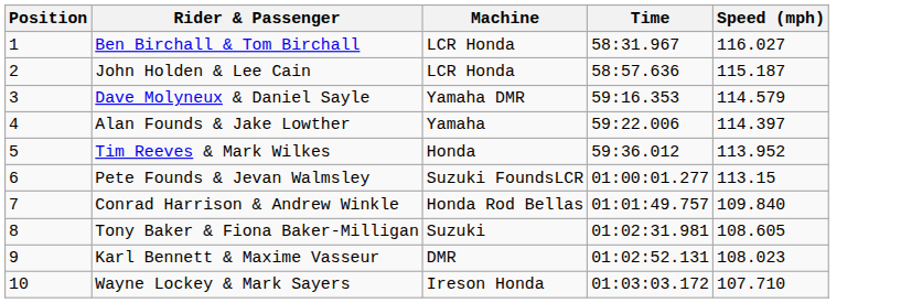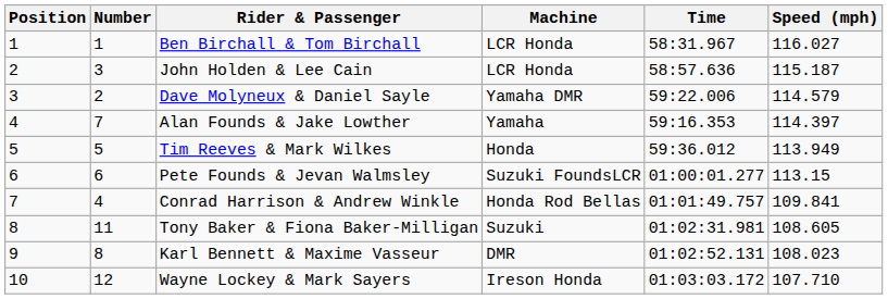+ column: Number | 1 | 3 | 2 | 7 | 5 | 6 | 4 | 11 | 8 | 12
Dave Molyneux & Daniel Sayle | Time: 59:16.353 -> 59:22.006
Alan Founds & Jake Lowther | Time: 59:22.006 -> 59:16.353
Tim Reeves & Mark Wilkes | Speed (mph): 113.952 -> 113.949
Conrad Harrison & Andrew Winkle | Speed (mph): 109.840 -> 109.841
